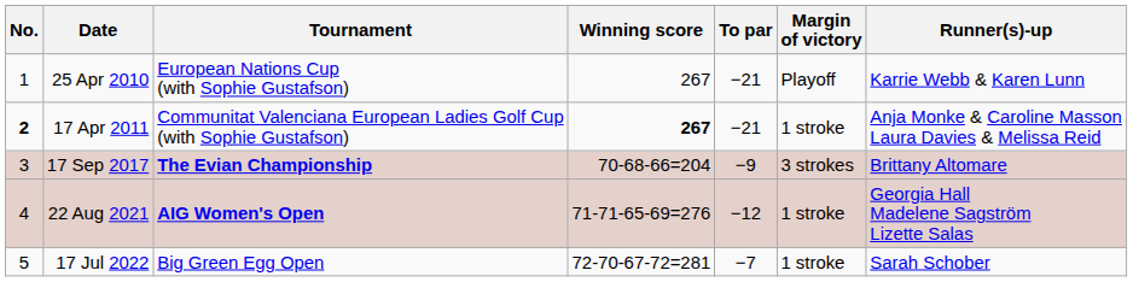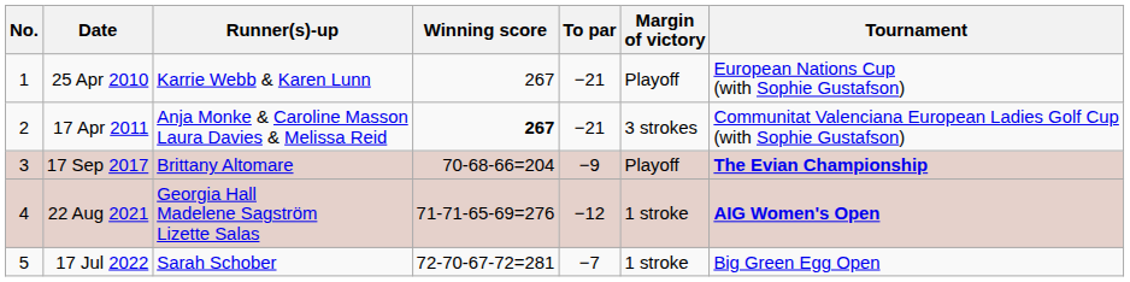columns swapped: Tournament <-> Runner(s)-up
17 Apr 2011 | No.: bold -> normal
17 Apr 2011 | Margin of victory: 1 stroke -> 3 strokes
17 Sep 2017 | Margin of victory: 3 strokes -> Playoff
